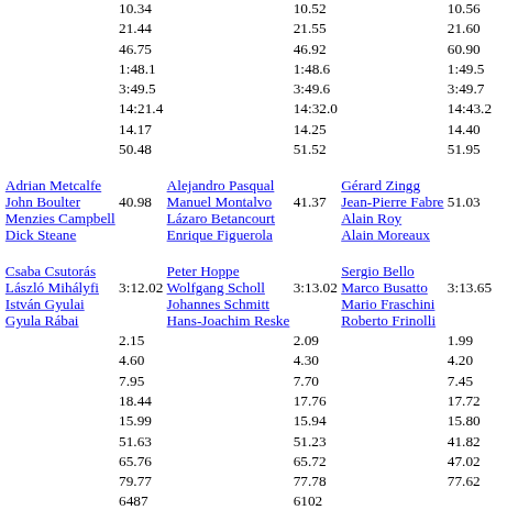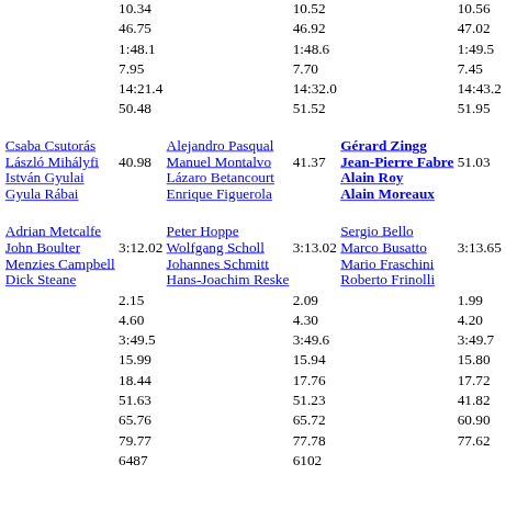- row: 21.44 | 21.55 | 21.60
46.75 | column 7: 60.90 -> 47.02
rows swapped: 3:49.5 <-> 7.95
- row: 14.17 | 14.25 | 14.40
40.98 | column 2: Adrian Metcalfe John Boulter Menzies Campbell Dick Steane -> Csaba Csutorás László Mihályfi István Gyulai Gyula Rábai
40.98 | column 6: normal -> bold
3:12.02 | column 2: Csaba Csutorás László Mihályfi István Gyulai Gyula Rábai -> Adrian Metcalfe John Boulter Menzies Campbell Dick Steane
rows swapped: 15.99 <-> 18.44
65.76 | column 7: 47.02 -> 60.90
